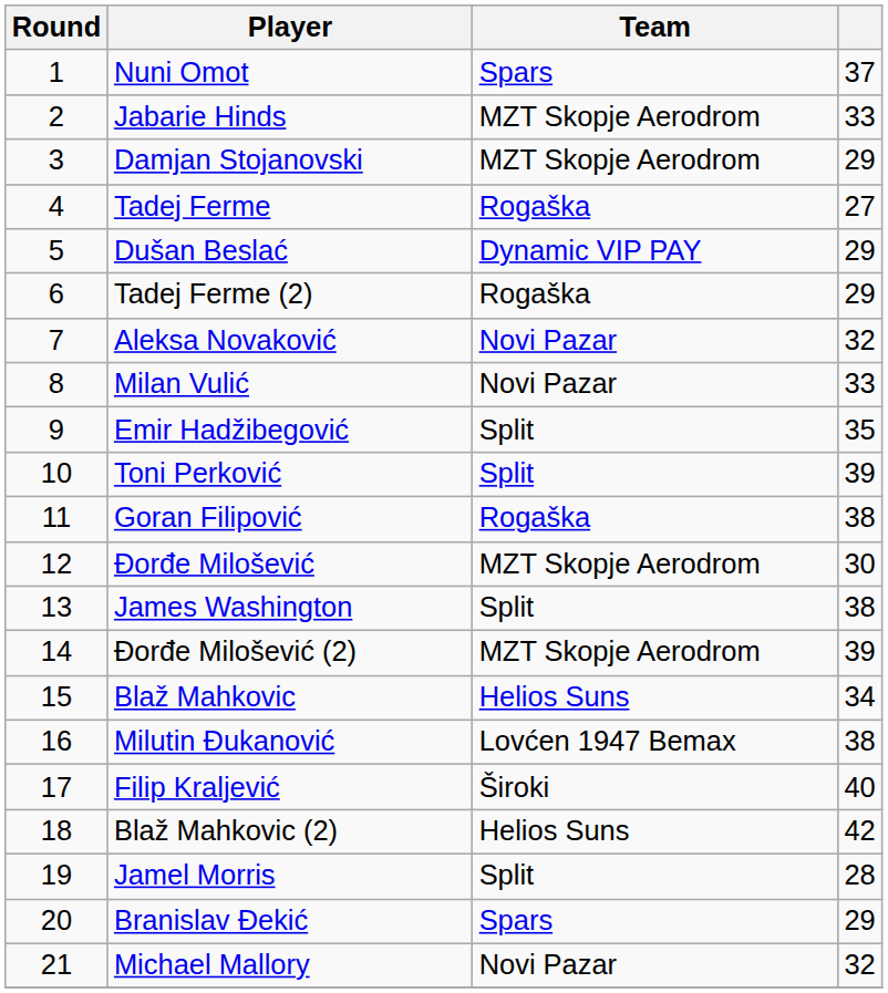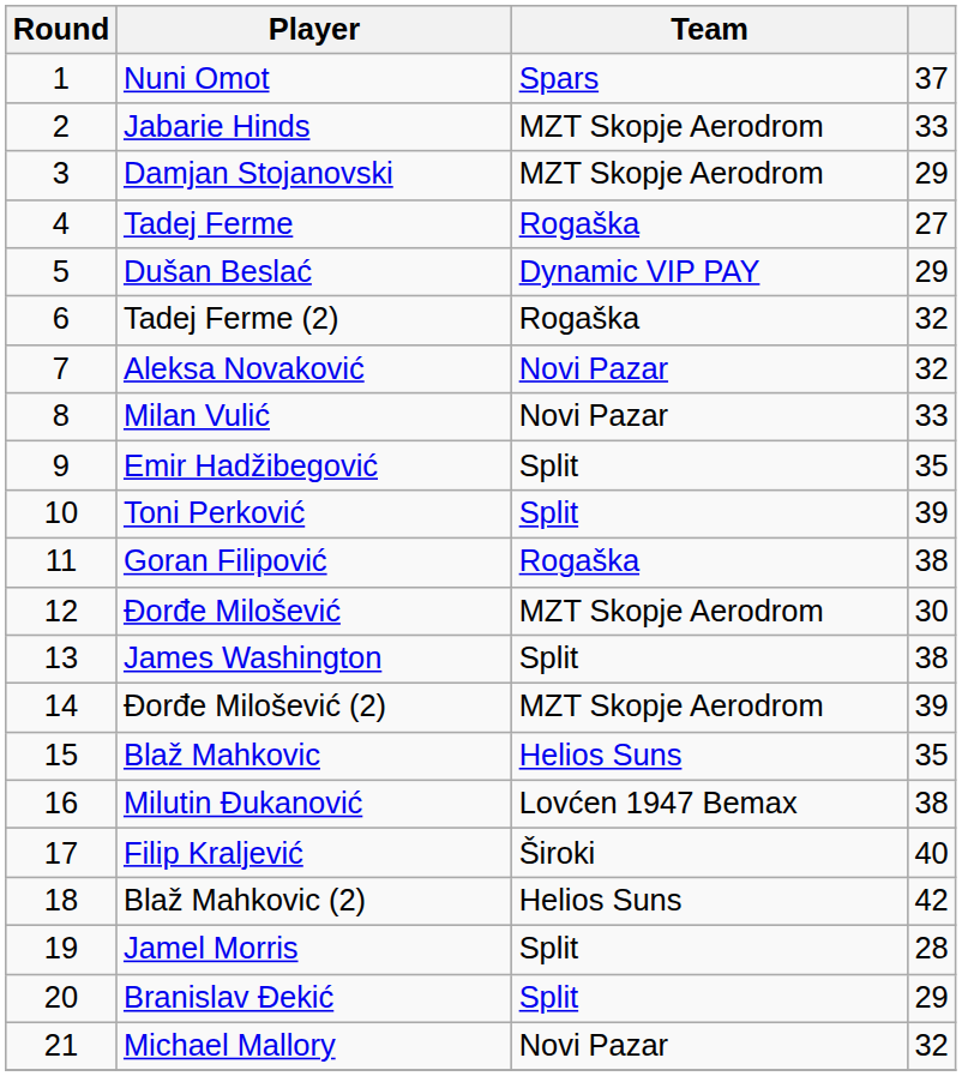Tadej Ferme (2) | column 4: 29 -> 32
Blaž Mahkovic | column 4: 34 -> 35
Branislav Đekić | Team: Spars -> Split
